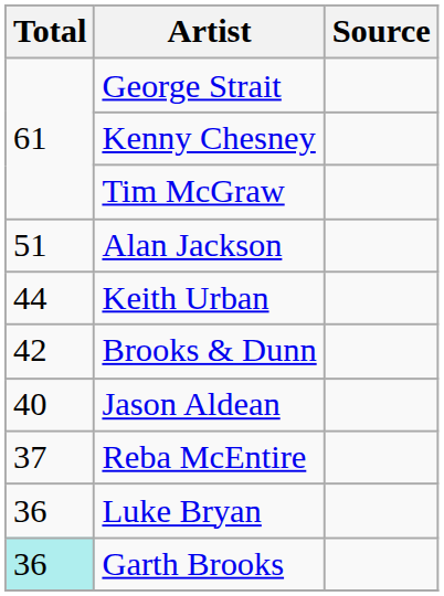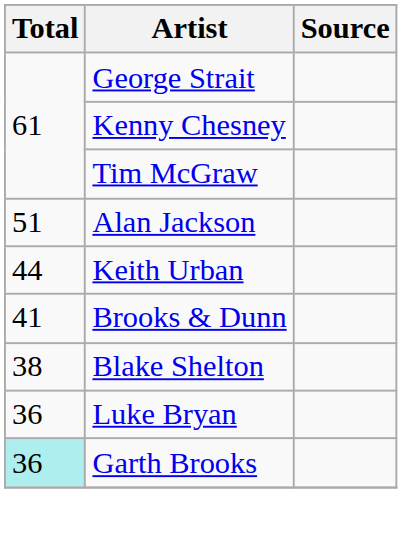Brooks & Dunn | Total: 42 -> 41
- row: 40 | Jason Aldean
+ row: 38 | Blake Shelton
- row: 37 | Reba McEntire
